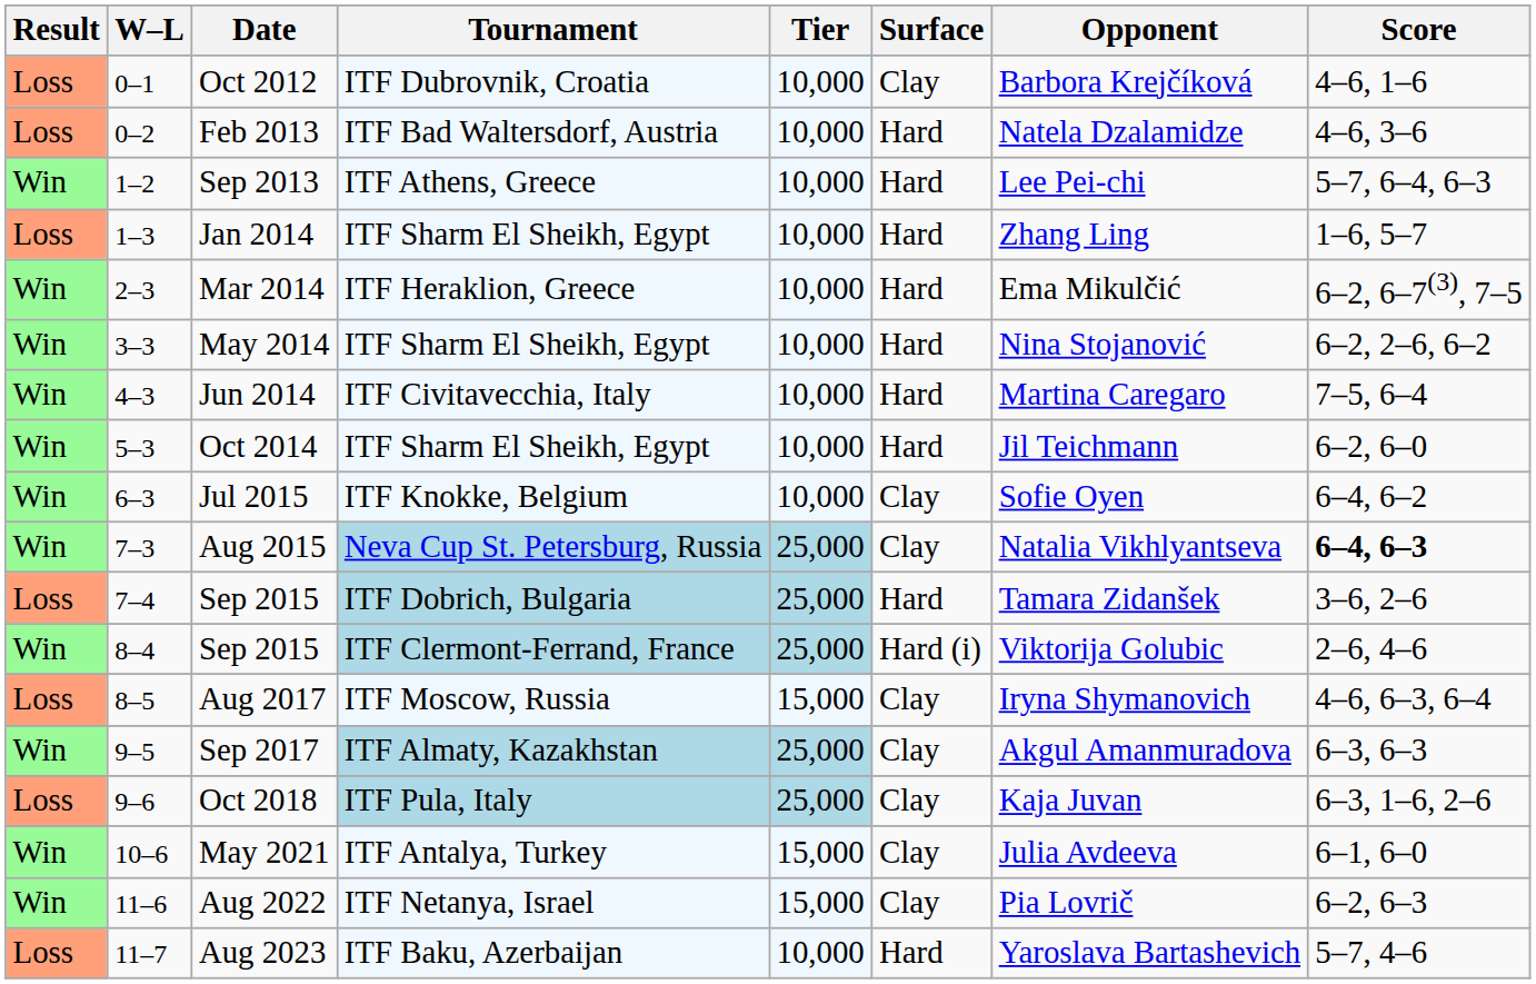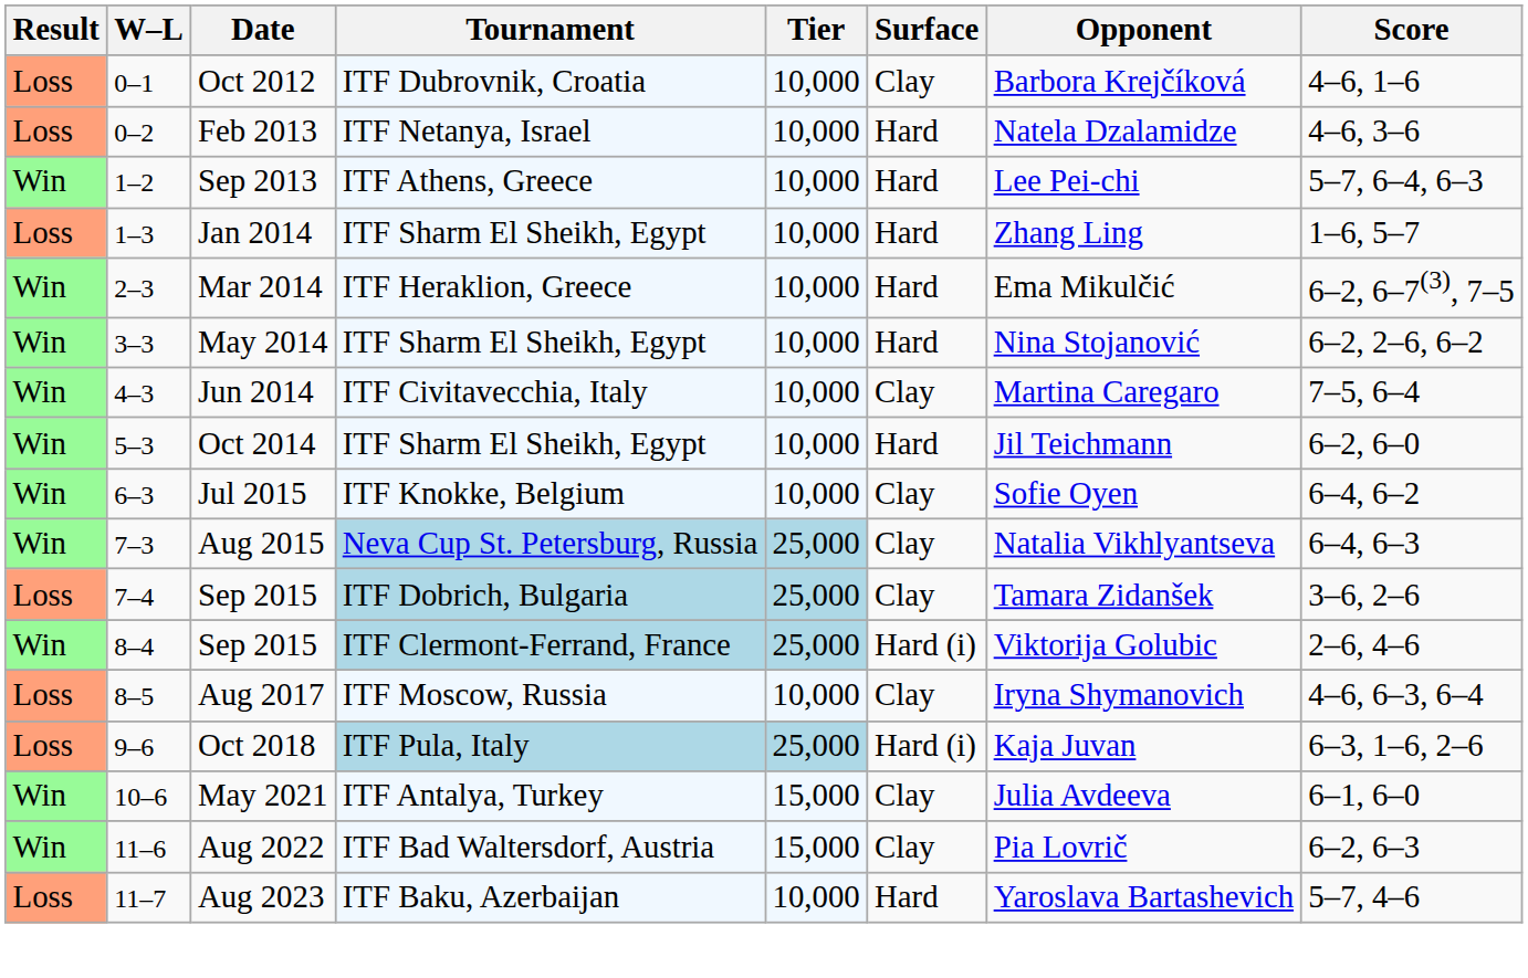Feb 2013 | Tournament: ITF Bad Waltersdorf, Austria -> ITF Netanya, Israel
Jun 2014 | Surface: Hard -> Clay
Aug 2015 | Score: bold -> normal
7–4 / Sep 2015 | Surface: Hard -> Clay
Aug 2017 | Tier: 15,000 -> 10,000
- row: Win | 9–5 | Sep 2017 | ITF Almaty, Kazakhstan | 25,000 | Clay | Akgul Amanmuradova | 6–3, 6–3
Oct 2018 | Surface: Clay -> Hard (i)
Aug 2022 | Tournament: ITF Netanya, Israel -> ITF Bad Waltersdorf, Austria
